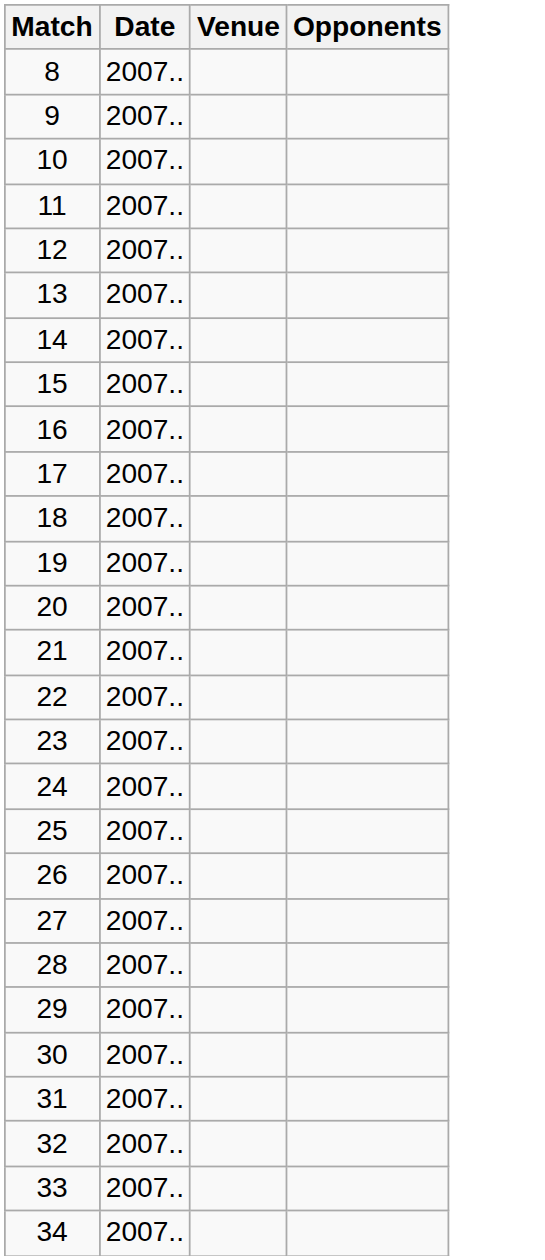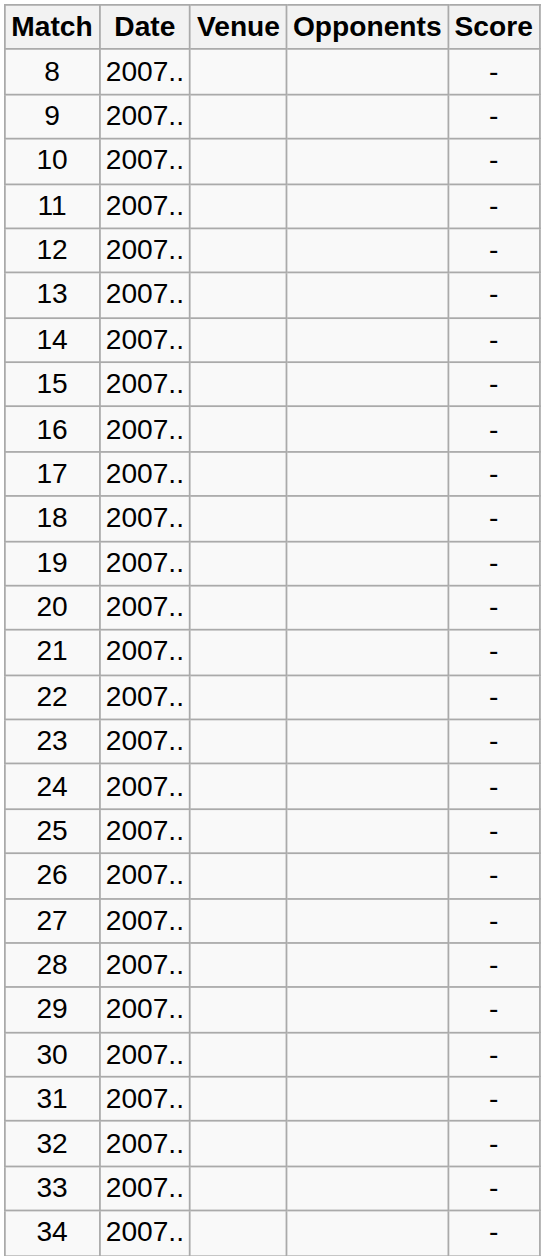+ column: Score | - | - | - | - | - | - | - | - | - | - | - | - | - | - | - | - | - | - | - | - | - | - | - | - | - | - | -
